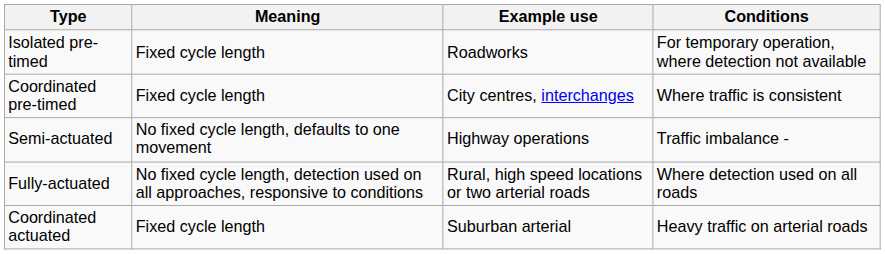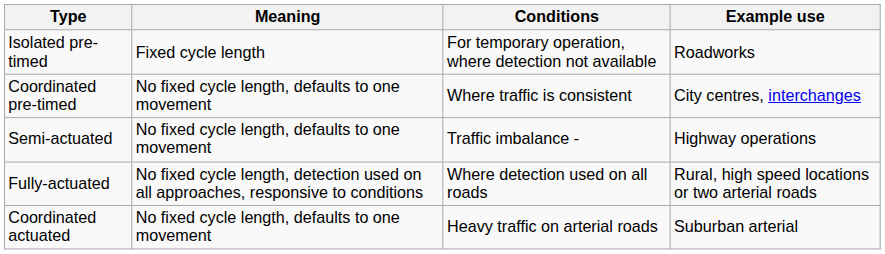columns swapped: Conditions <-> Example use
Coordinated pre-timed | Meaning: Fixed cycle length -> No fixed cycle length, defaults to one movement
Coordinated actuated | Meaning: Fixed cycle length -> No fixed cycle length, defaults to one movement
